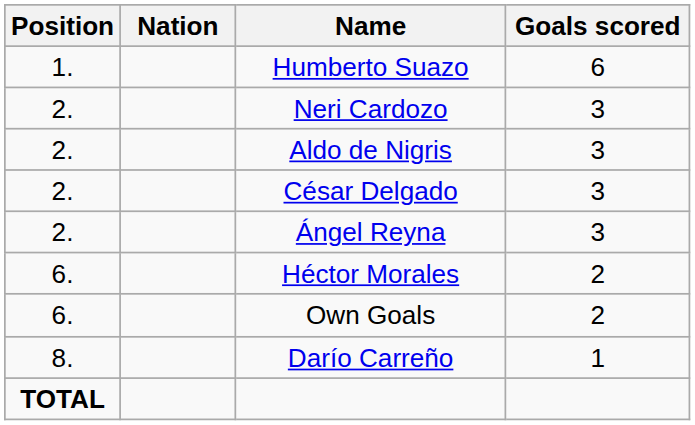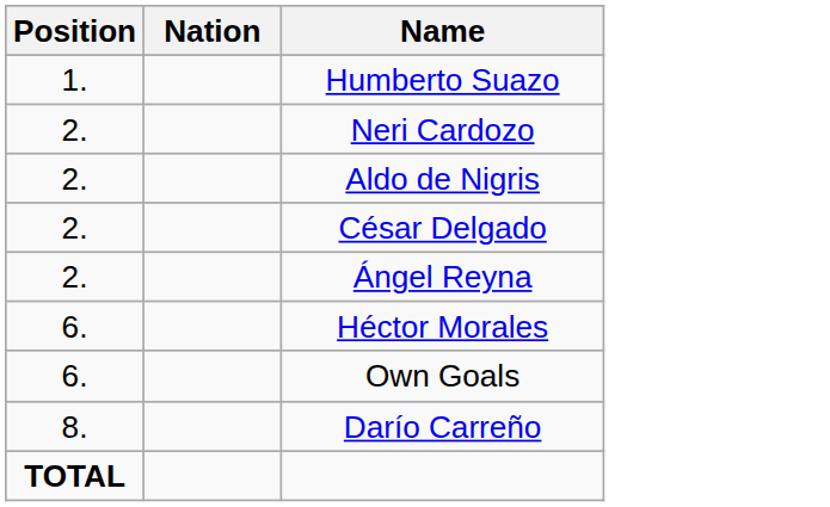- column: Goals scored | 6 | 3 | 3 | 3 | 3 | 2 | 2 | 1
